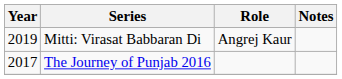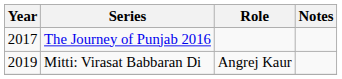rows swapped: Mitti: Virasat Babbaran Di <-> The Journey of Punjab 2016
